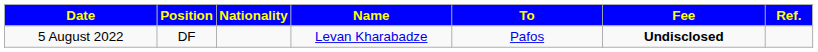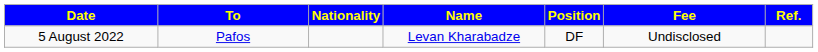columns swapped: Position <-> To
5 August 2022 | Fee: bold -> normal
